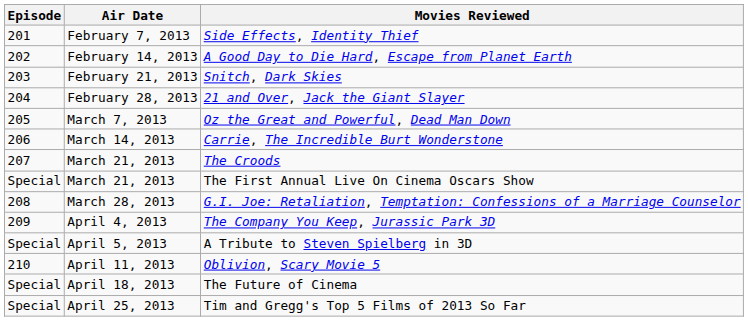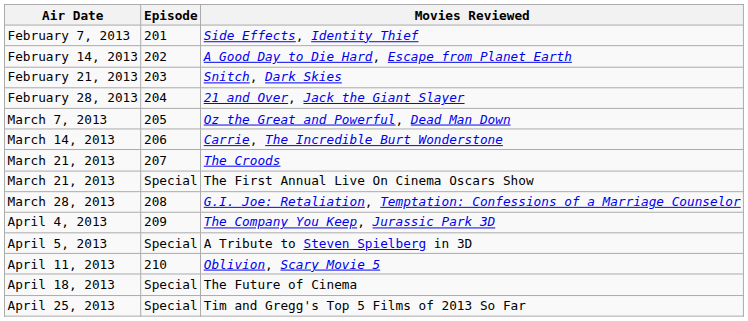columns swapped: Episode <-> Air Date
